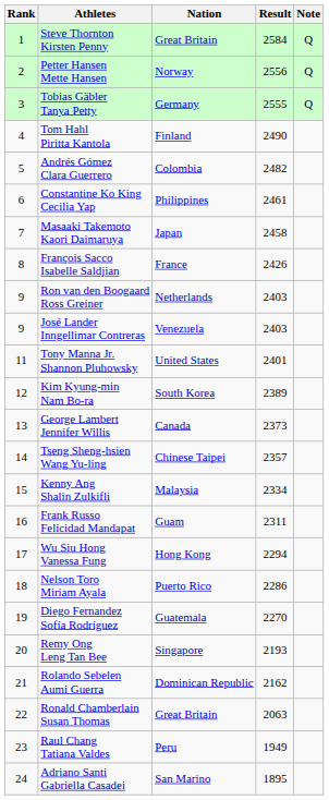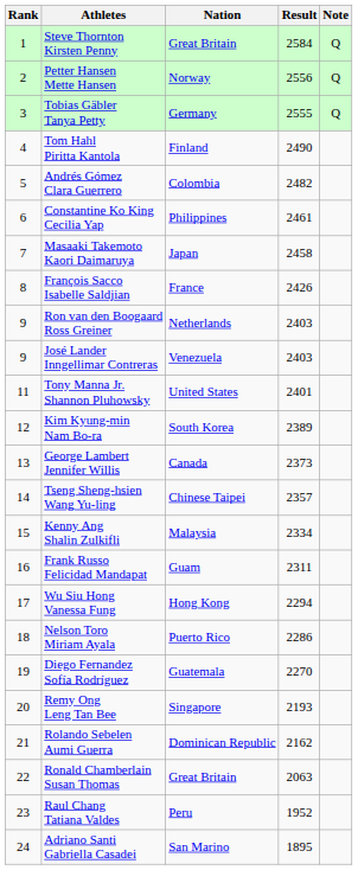Raul Chang Tatiana Valdes | Result: 1949 -> 1952
